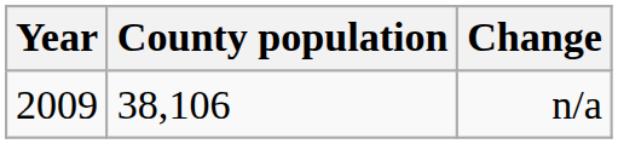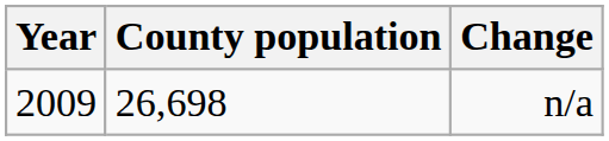n/a | County population: 38,106 -> 26,698
